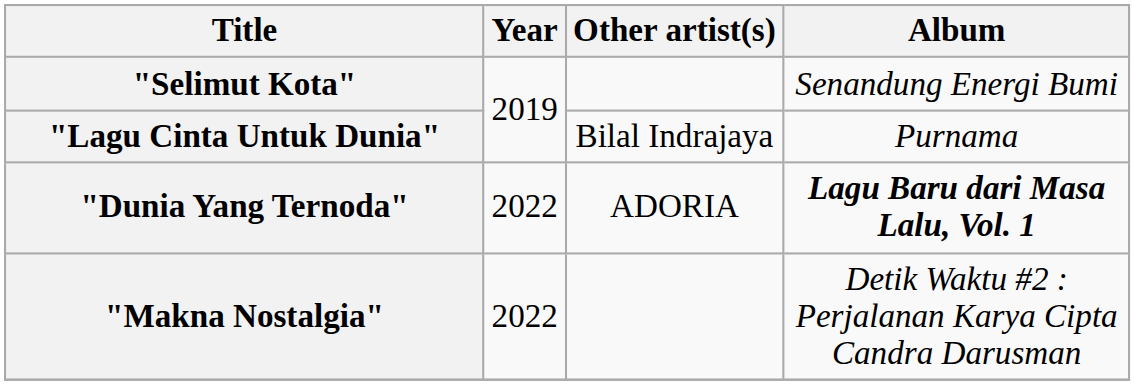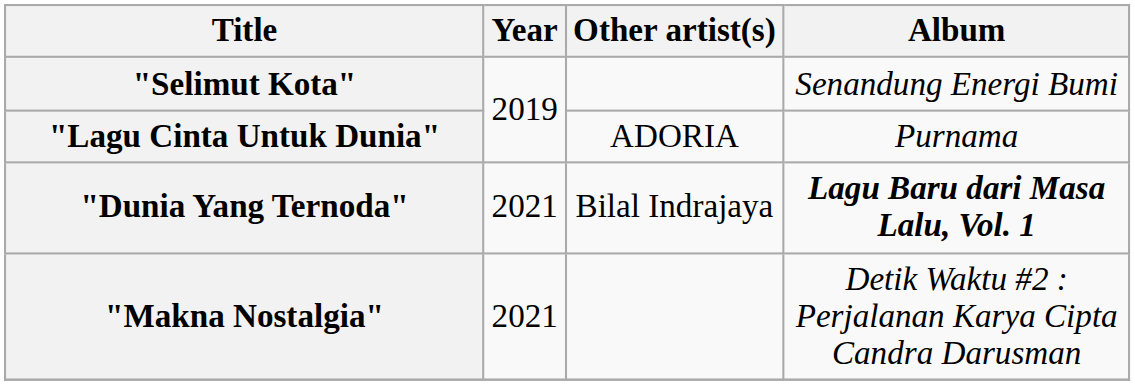"Lagu Cinta Untuk Dunia" | Other artist(s): Bilal Indrajaya -> ADORIA
"Dunia Yang Ternoda" | Year: 2022 -> 2021
"Dunia Yang Ternoda" | Other artist(s): ADORIA -> Bilal Indrajaya
"Makna Nostalgia" | Year: 2022 -> 2021
